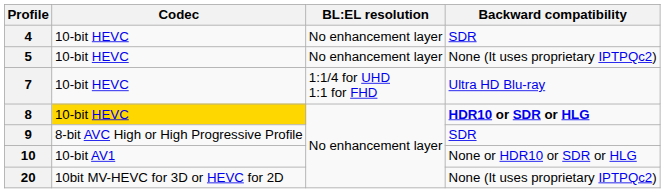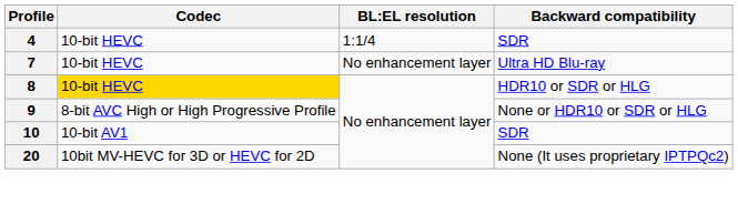4 | BL:EL resolution: No enhancement layer -> 1:1/4
- row: 5 | 10-bit HEVC | No enhancement layer | None (It uses proprietary IPTPQc2)
7 | BL:EL resolution: 1:1/4 for UHD 1:1 for FHD -> No enhancement layer
8 | Backward compatibility: bold -> normal
9 | Backward compatibility: SDR -> None or HDR10 or SDR or HLG
10 | Backward compatibility: None or HDR10 or SDR or HLG -> SDR
